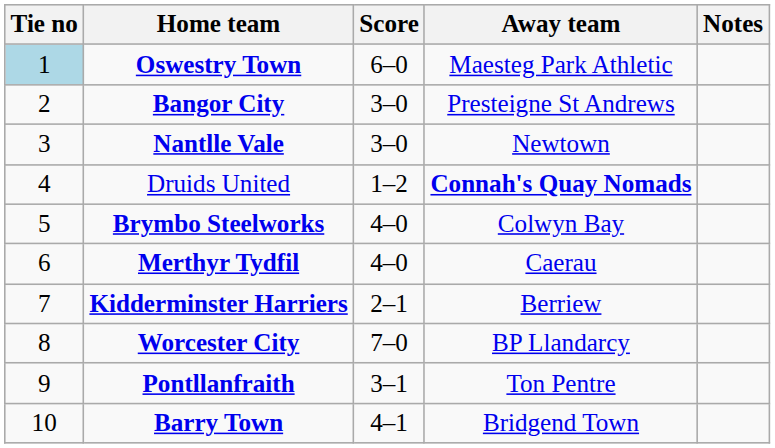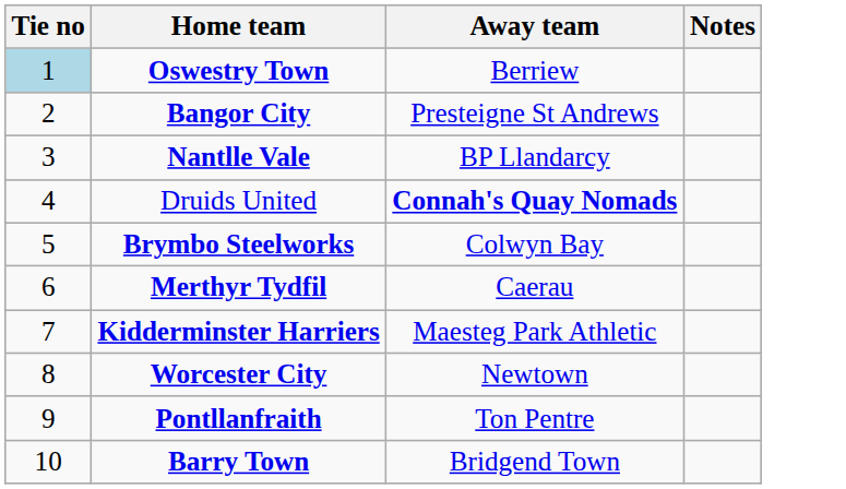- column: Score | 6–0 | 3–0 | 3–0 | 1–2 | 4–0 | 4–0 | 2–1 | 7–0 | 3–1 | 4–1
Oswestry Town | Away team: Maesteg Park Athletic -> Berriew
Nantlle Vale | Away team: Newtown -> BP Llandarcy
Kidderminster Harriers | Away team: Berriew -> Maesteg Park Athletic
Worcester City | Away team: BP Llandarcy -> Newtown
